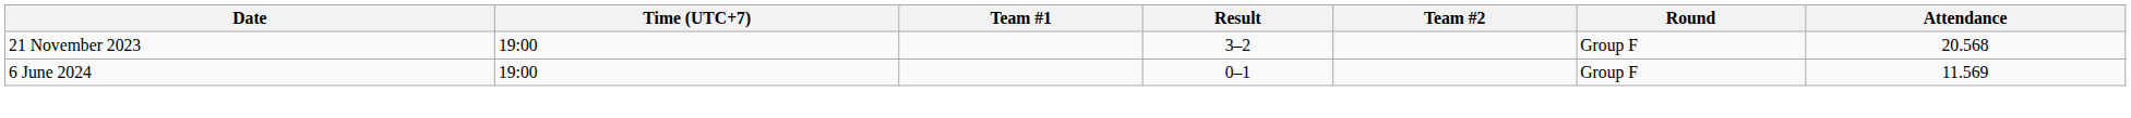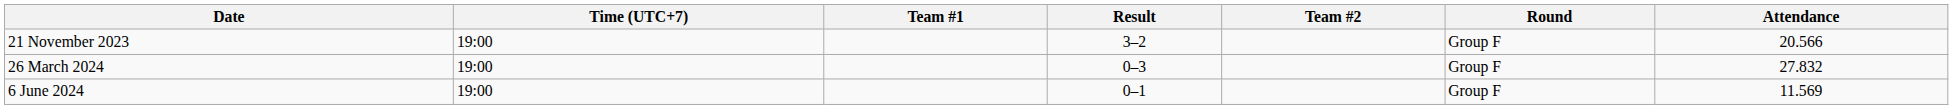21 November 2023 | Attendance: 20.568 -> 20.566
+ row: 26 March 2024 | 19:00 | 0–3 | Group F | 27.832
